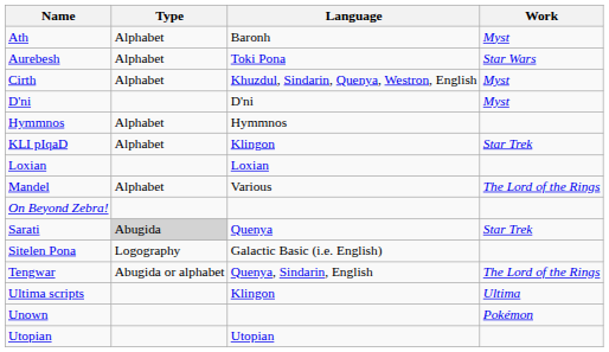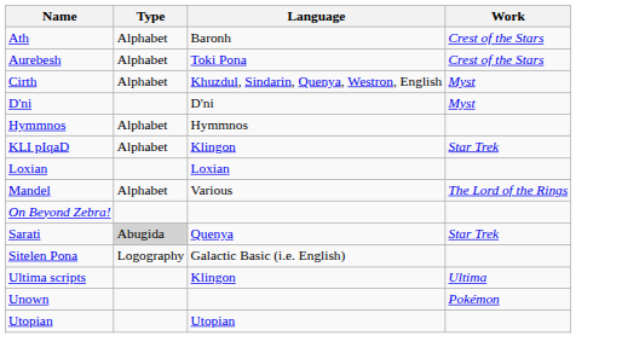Ath | Work: Myst -> Crest of the Stars
Aurebesh | Work: Star Wars -> Crest of the Stars
- row: Tengwar | Abugida or alphabet | Quenya, Sindarin, English | The Lord of the Rings
